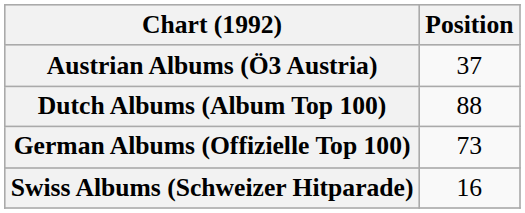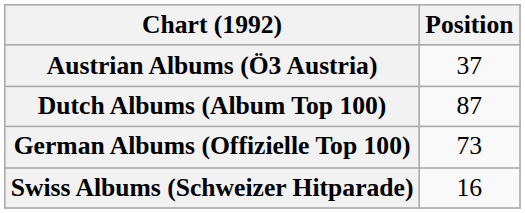Dutch Albums (Album Top 100) | Position: 88 -> 87
